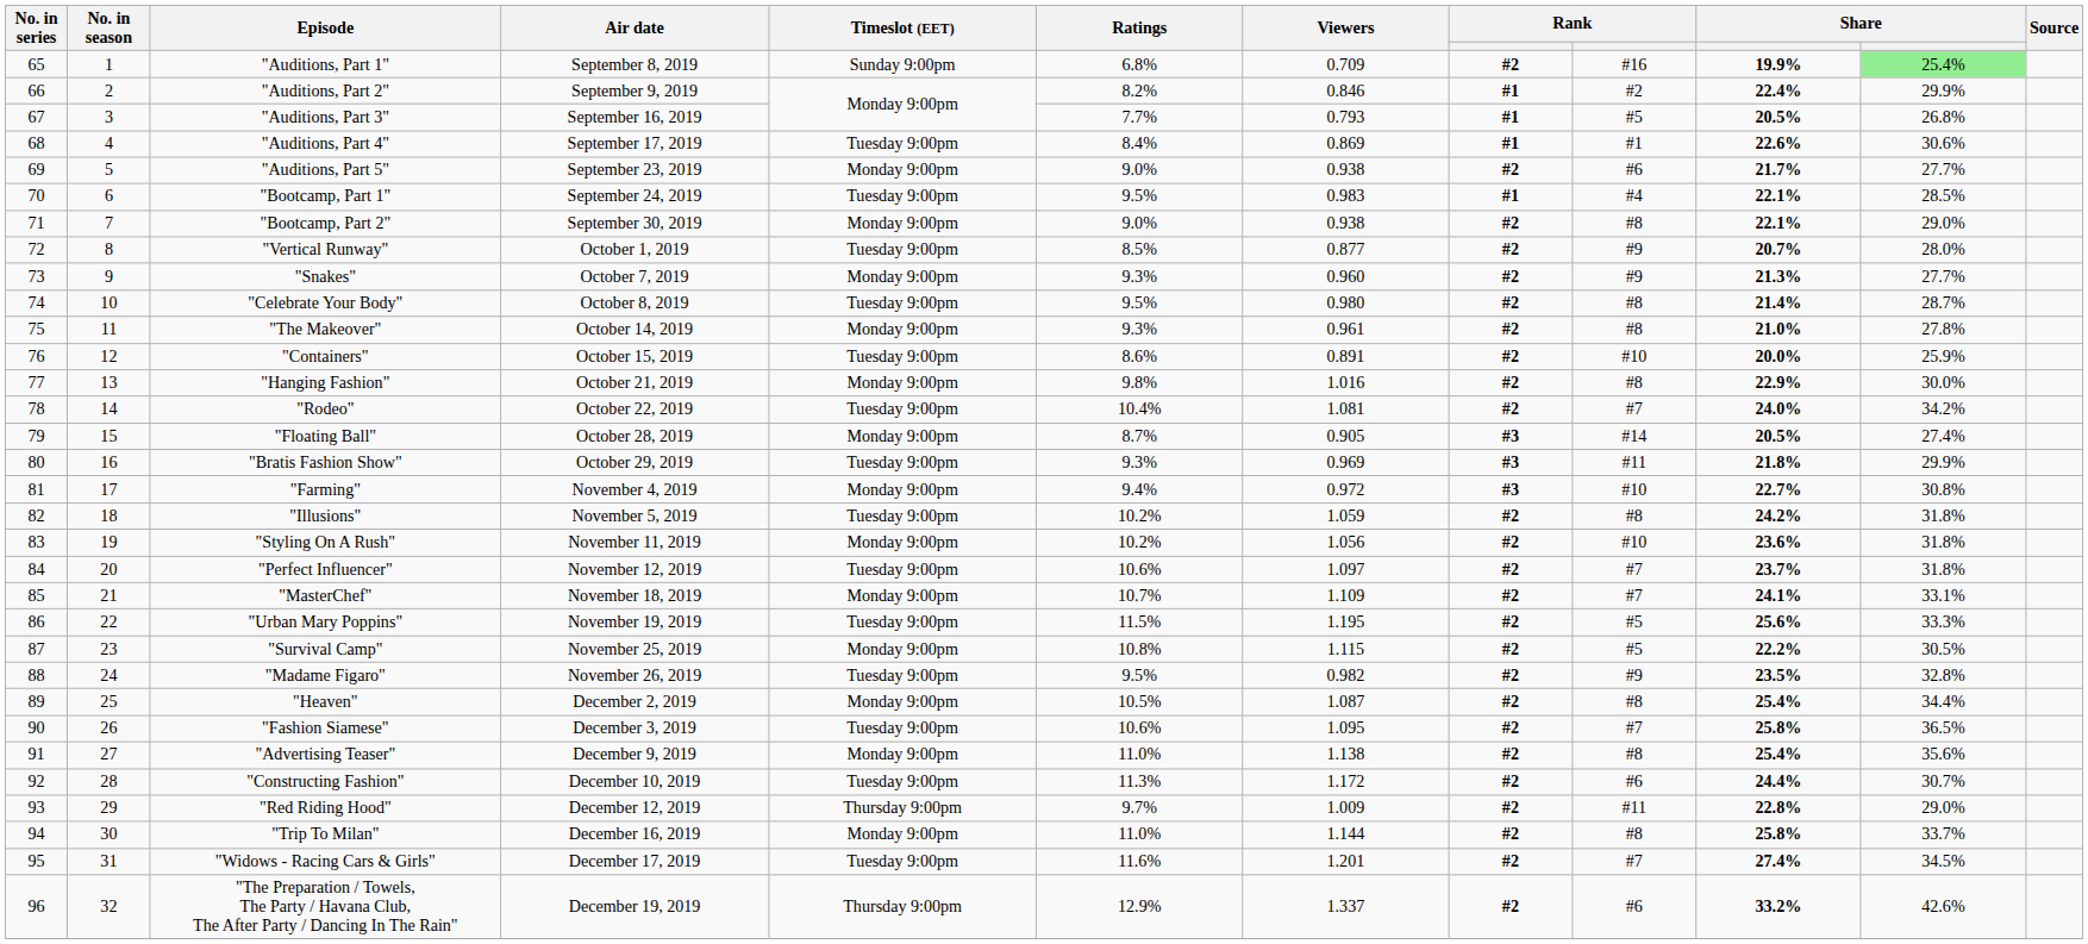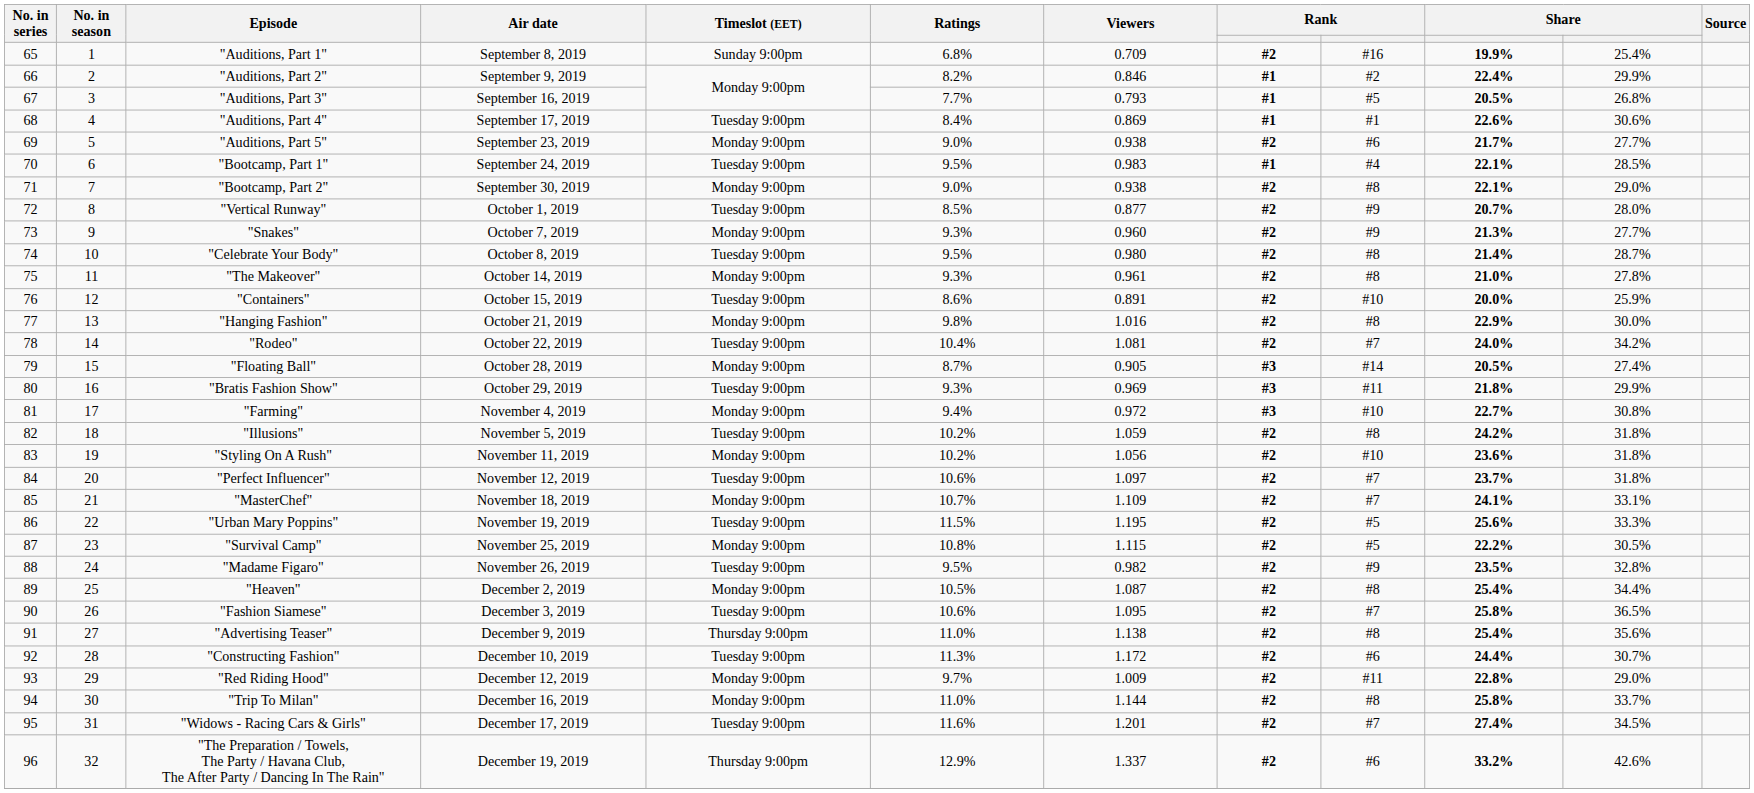"Auditions, Part 1" | column 11: lightgreen background -> no background
"Advertising Teaser" | Timeslot (EET): Monday 9:00pm -> Thursday 9:00pm
"Red Riding Hood" | Timeslot (EET): Thursday 9:00pm -> Monday 9:00pm
